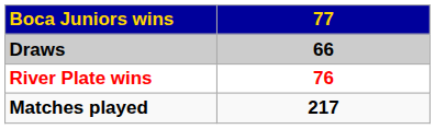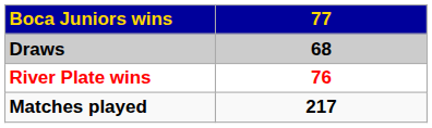Draws | 77: 66 -> 68
